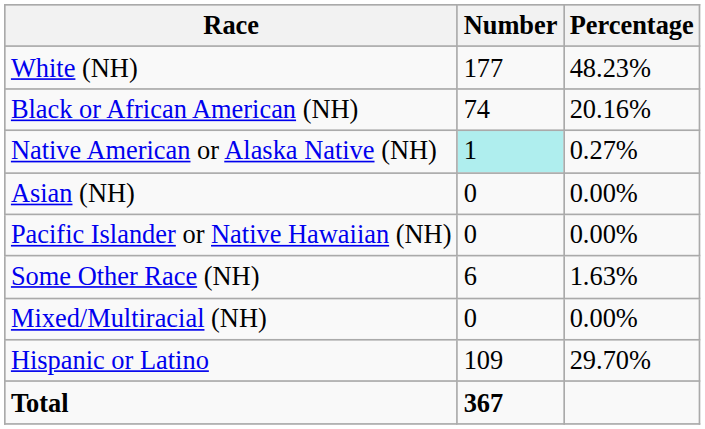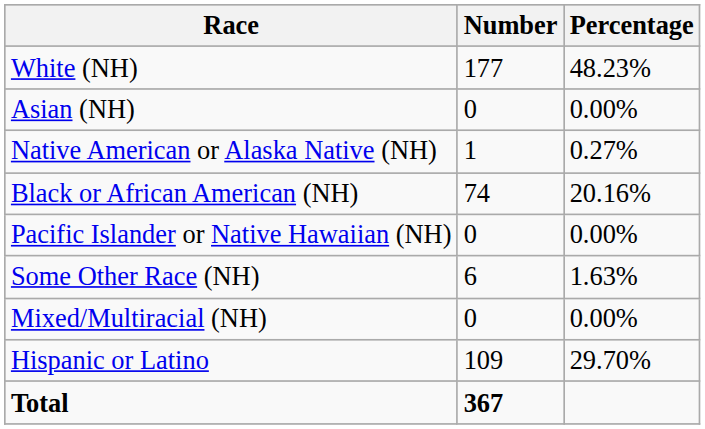rows swapped: Black or African American (NH) <-> Asian (NH)
Native American or Alaska Native (NH) | Number: paleturquoise background -> no background
